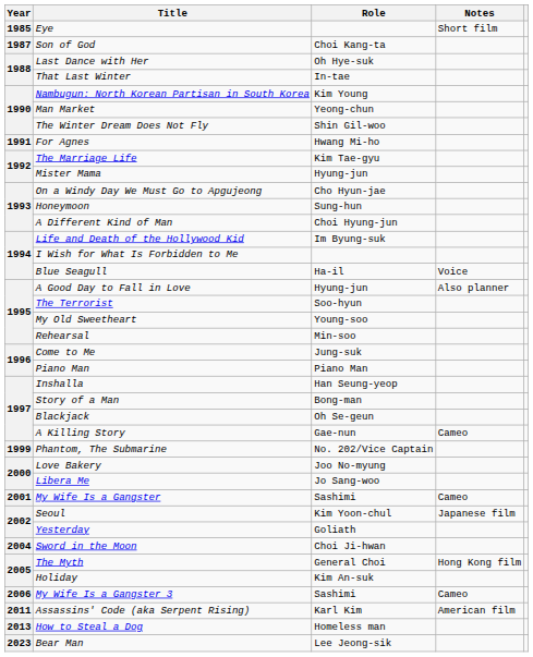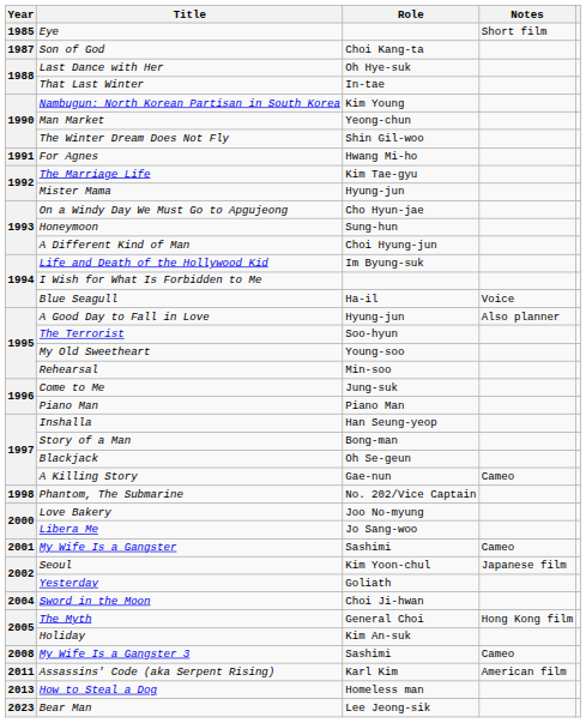Phantom, The Submarine | Year: 1999 -> 1998
My Wife Is a Gangster 3 | Year: 2006 -> 2008
